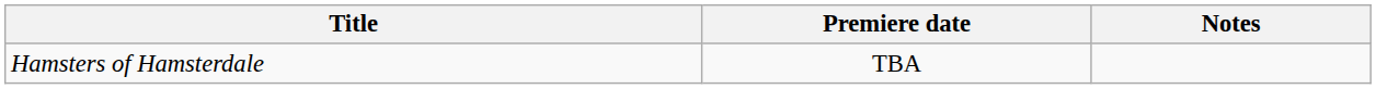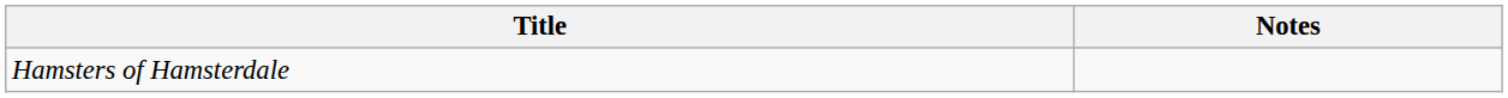- column: Premiere date | TBA
